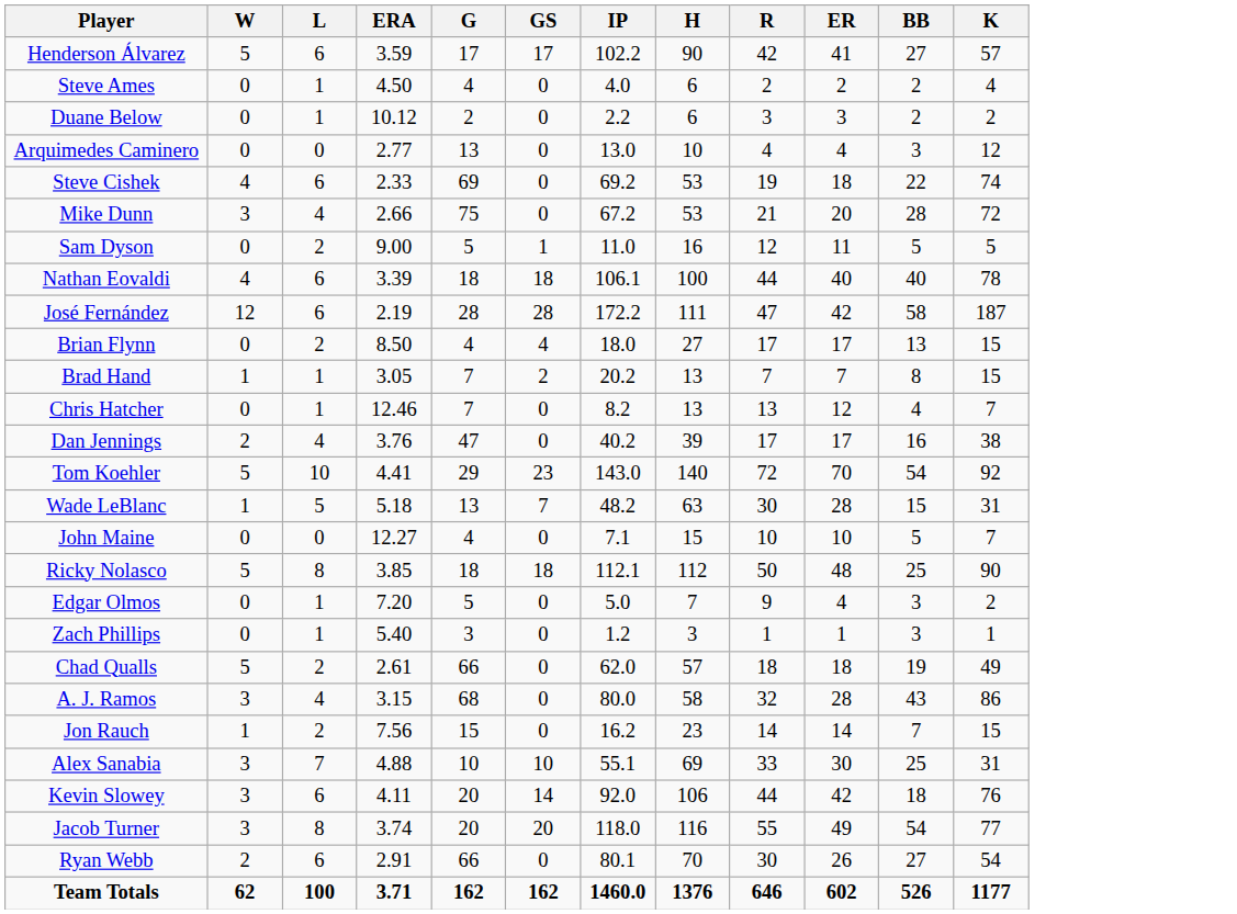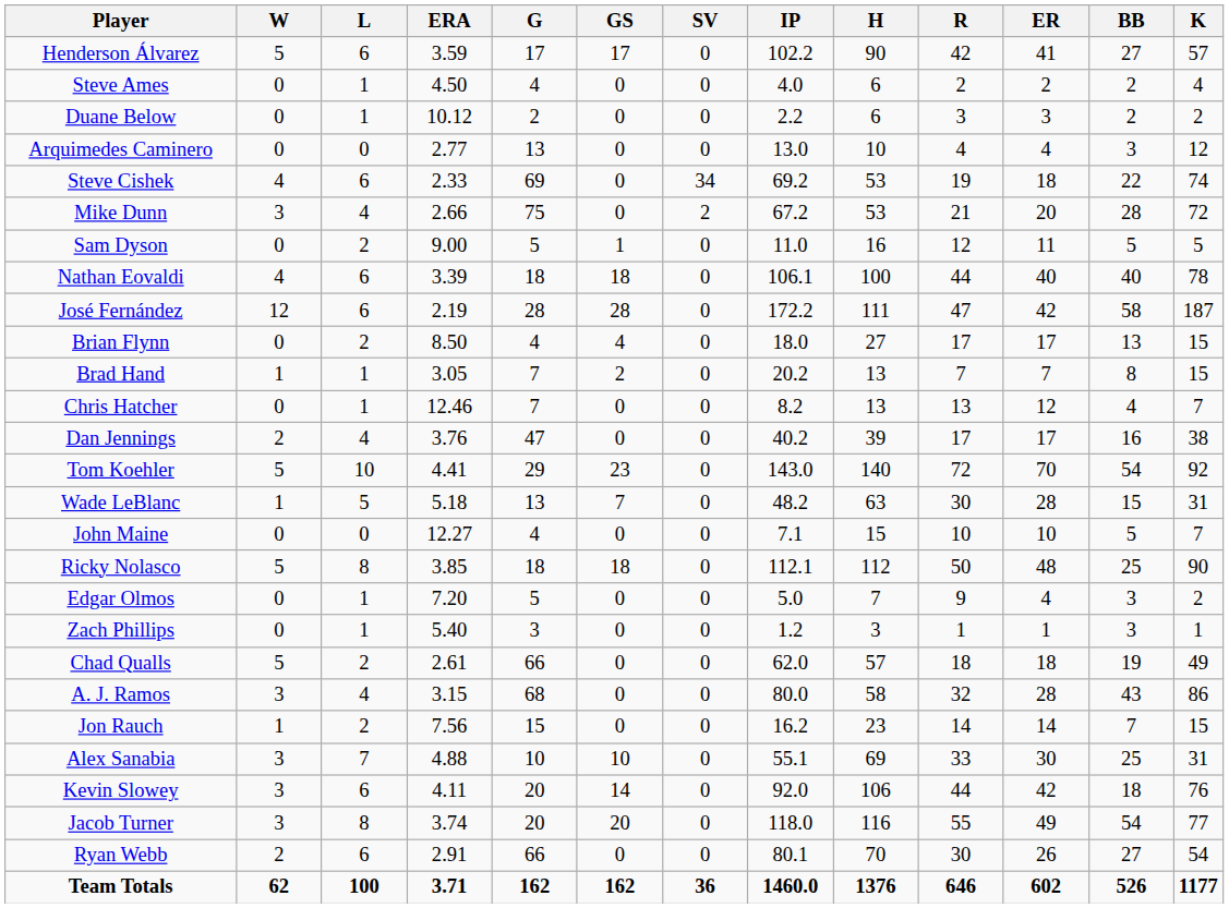+ column: SV | 0 | 0 | 0 | 0 | 34 | 2 | 0 | 0 | 0 | 0 | 0 | 0 | 0 | 0 | 0 | 0 | 0 | 0 | 0 | 0 | 0 | 0 | 0 | 0 | 0 | 0 | 36
